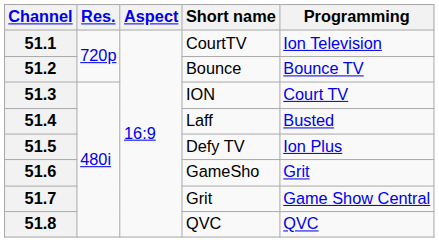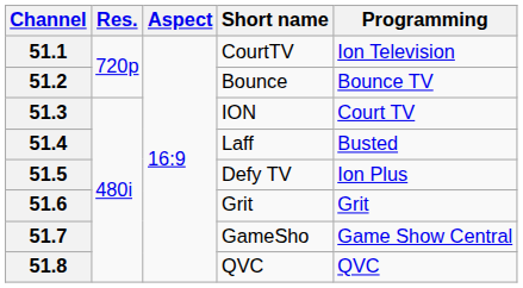51.6 | Short name: GameSho -> Grit
51.7 | Short name: Grit -> GameSho
